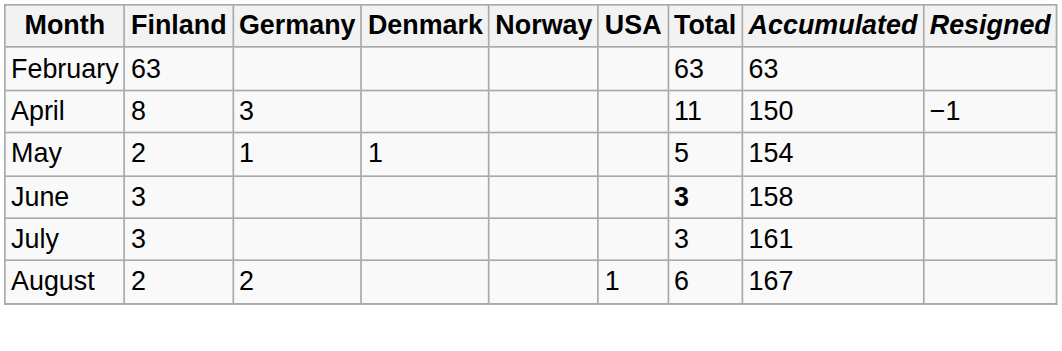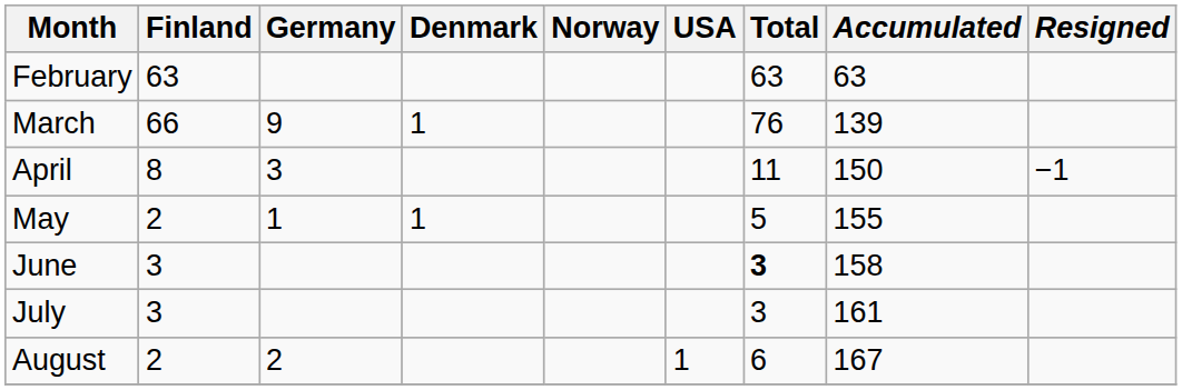+ row: March | 66 | 9 | 1 | 76 | 139
May | Accumulated: 154 -> 155
